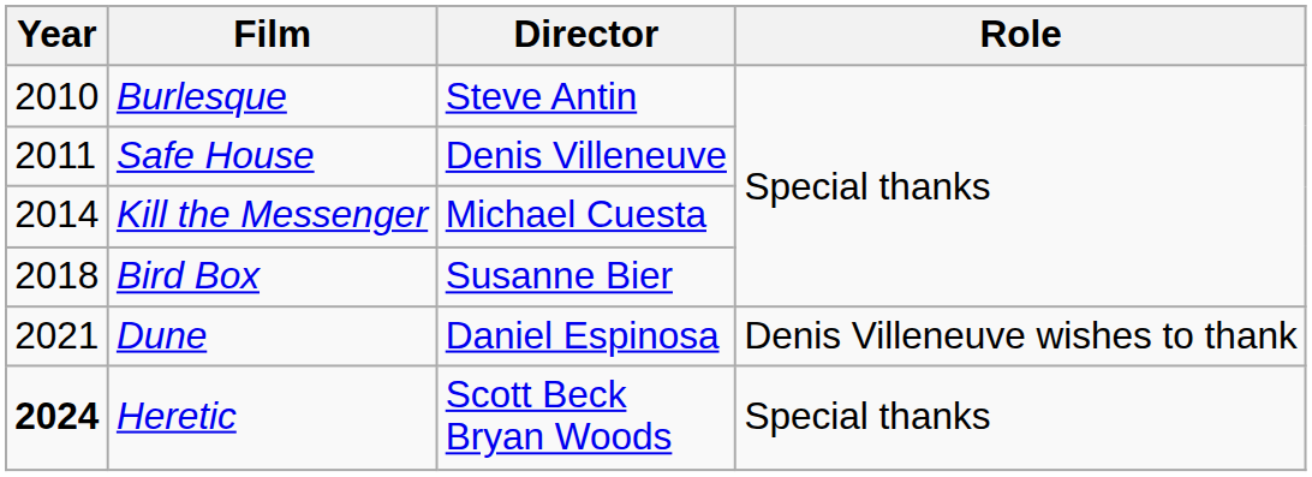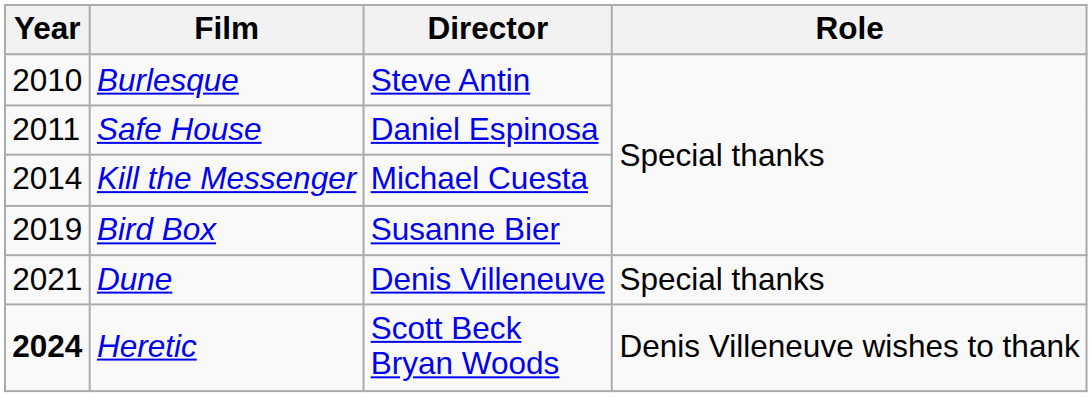Safe House | Director: Denis Villeneuve -> Daniel Espinosa
Bird Box | Year: 2018 -> 2019
Dune | Director: Daniel Espinosa -> Denis Villeneuve
Dune | Role: Denis Villeneuve wishes to thank -> Special thanks
Heretic | Role: Special thanks -> Denis Villeneuve wishes to thank
